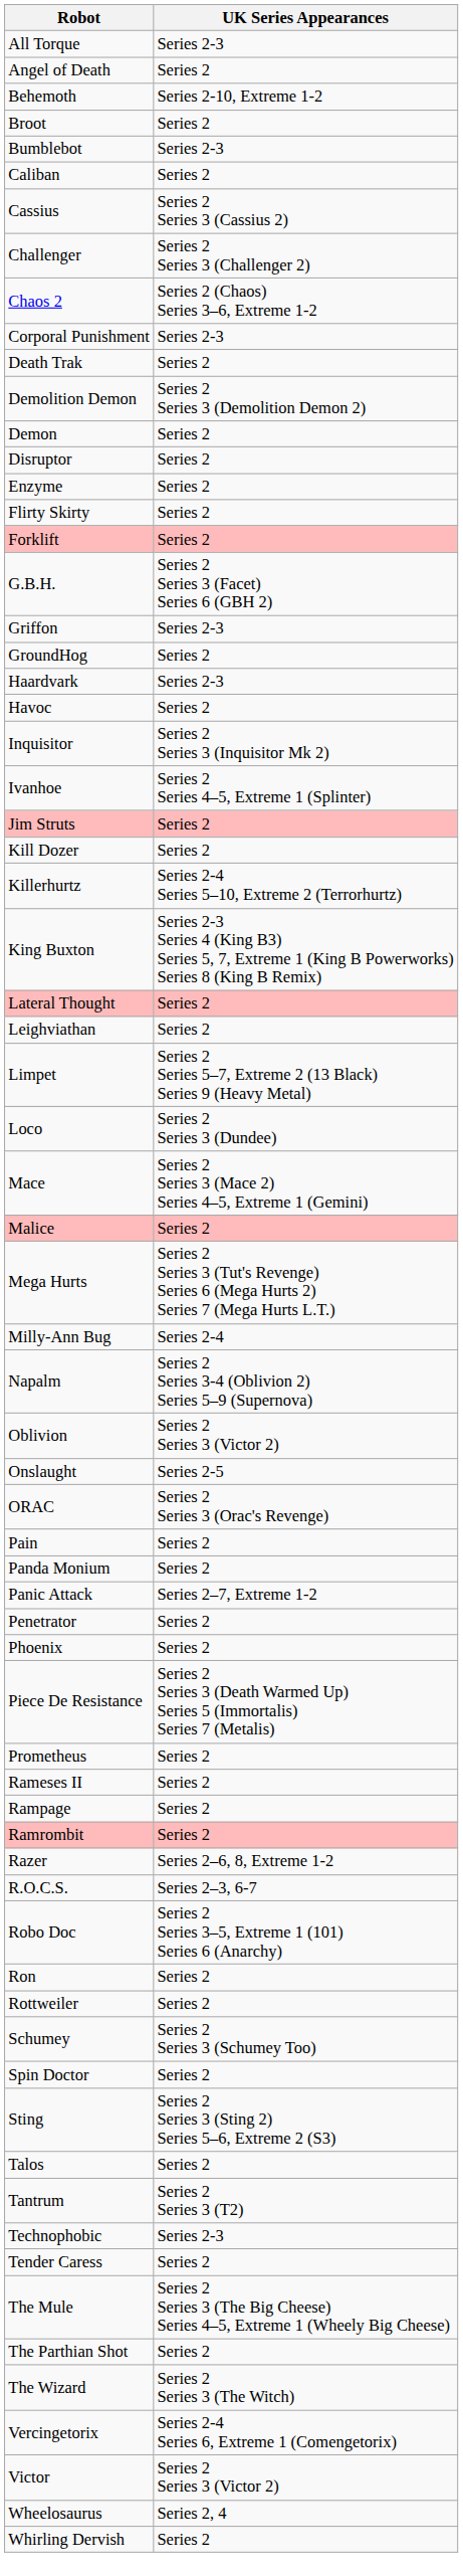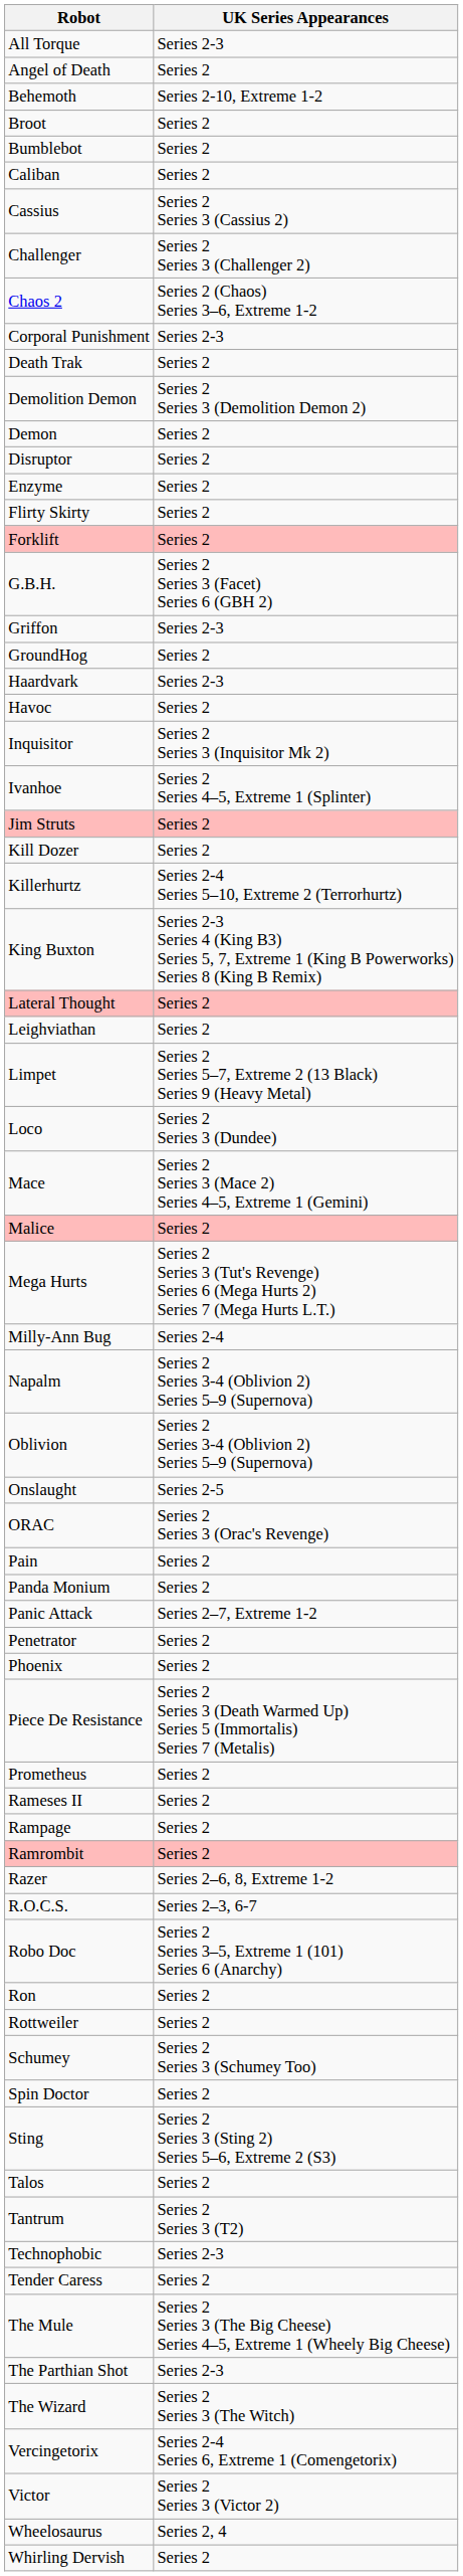Bumblebot | UK Series Appearances: Series 2-3 -> Series 2
Oblivion | UK Series Appearances: Series 2 Series 3 (Victor 2) -> Series 2 Series 3-4 (Oblivion 2) Series 5–9 (Supernova)
The Parthian Shot | UK Series Appearances: Series 2 -> Series 2-3
